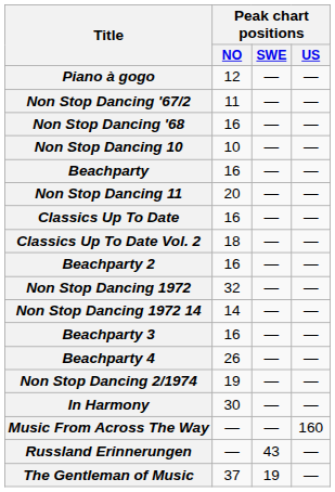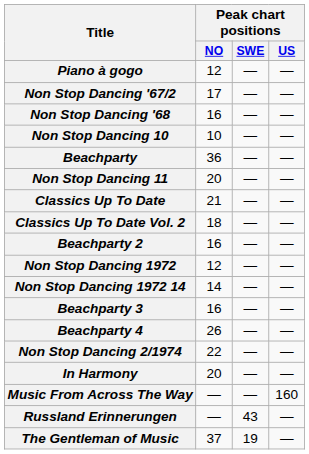Non Stop Dancing '67/2 | Peak chart positions / NO: 11 -> 17
Beachparty | Peak chart positions / NO: 16 -> 36
Classics Up To Date | Peak chart positions / NO: 16 -> 21
Non Stop Dancing 1972 | Peak chart positions / NO: 32 -> 12
Non Stop Dancing 2/1974 | Peak chart positions / NO: 19 -> 22
In Harmony | Peak chart positions / NO: 30 -> 20
